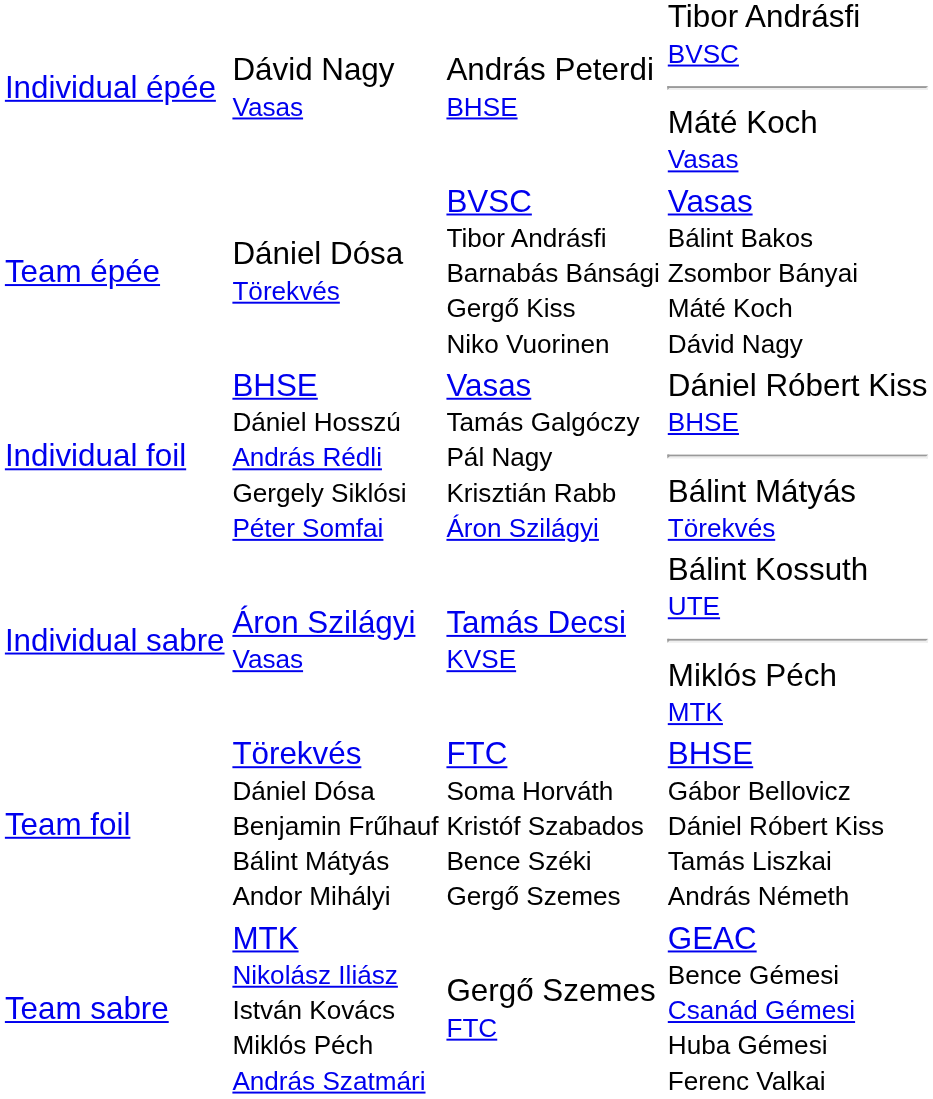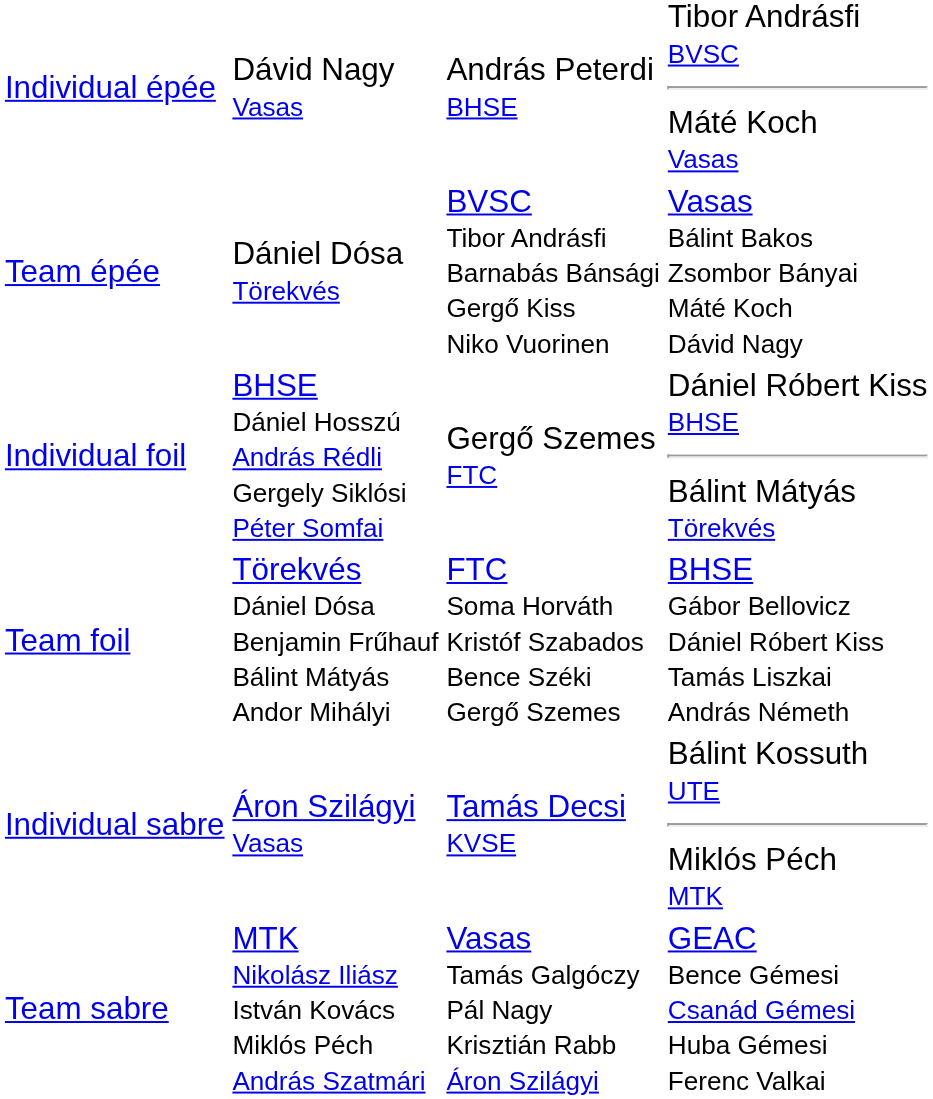Individual foil | column 3: Vasas Tamás Galgóczy Pál Nagy Krisztián Rabb Áron Szilágyi -> Gergő Szemes FTC
rows swapped: Team foil <-> Individual sabre
Team sabre | column 3: Gergő Szemes FTC -> Vasas Tamás Galgóczy Pál Nagy Krisztián Rabb Áron Szilágyi
